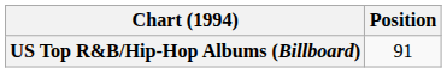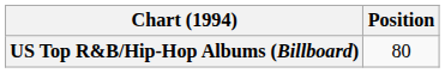US Top R&B/Hip-Hop Albums (Billboard) | Position: 91 -> 80
